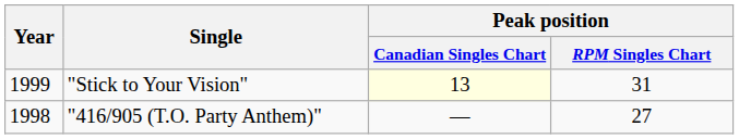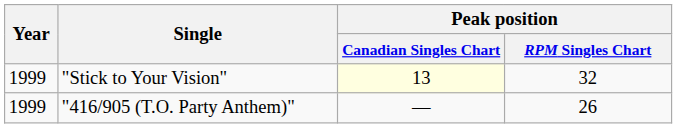"Stick to Your Vision" | Peak position / RPM Singles Chart: 31 -> 32
"416/905 (T.O. Party Anthem)" | Year: 1998 -> 1999
"416/905 (T.O. Party Anthem)" | Peak position / RPM Singles Chart: 27 -> 26
